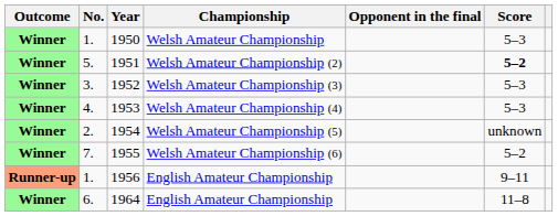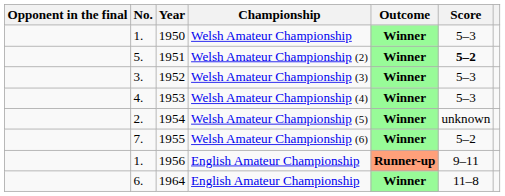columns swapped: Outcome <-> Opponent in the final
